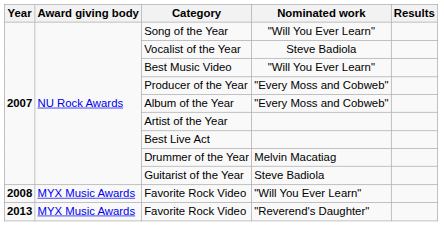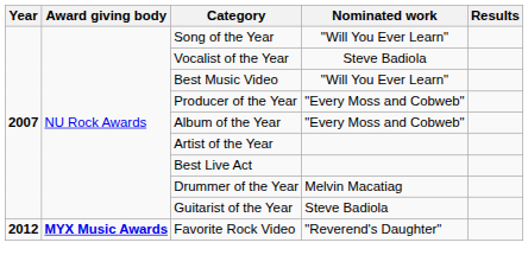- row: 2008 | MYX Music Awards | Favorite Rock Video | "Will You Ever Learn"
Favorite Rock Video / "Reverend's Daughter" | Year: 2013 -> 2012
Favorite Rock Video / "Reverend's Daughter" | Award giving body: normal -> bold
